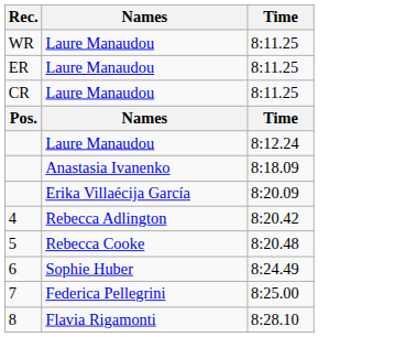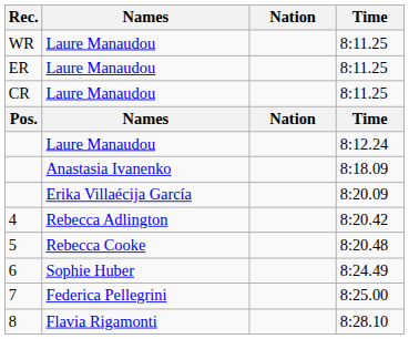+ column: Nation | Nation
